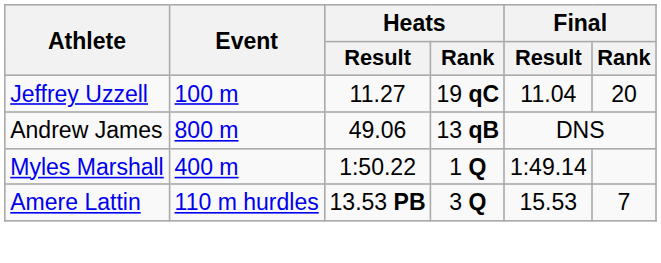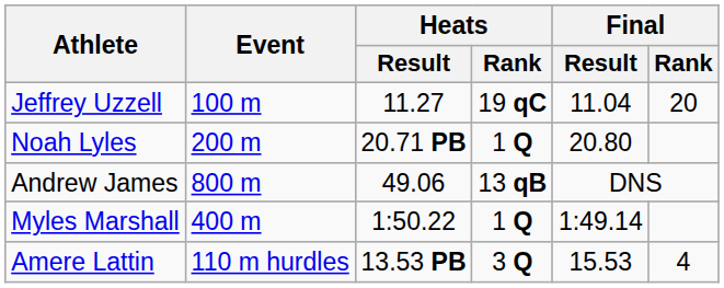+ row: Noah Lyles | 200 m | 20.71 PB | 1 Q | 20.80
Amere Lattin | Final / Rank: 7 -> 4
